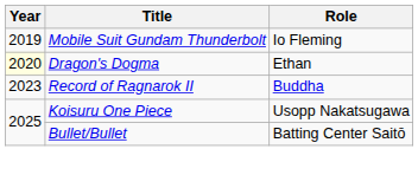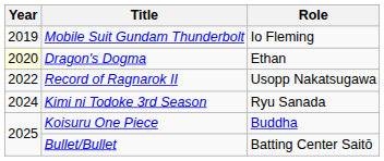Record of Ragnarok II | Year: 2023 -> 2022
Record of Ragnarok II | Role: Buddha -> Usopp Nakatsugawa
+ row: 2024 | Kimi ni Todoke 3rd Season | Ryu Sanada
Koisuru One Piece | Role: Usopp Nakatsugawa -> Buddha
